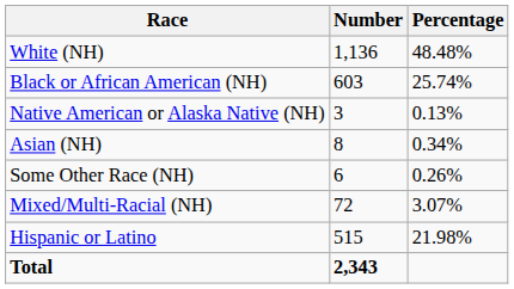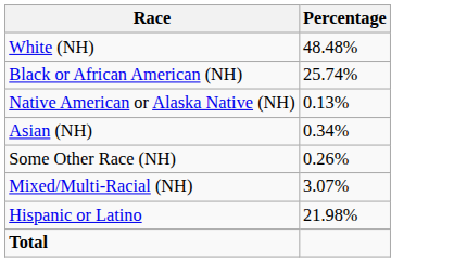- column: Number | 1,136 | 603 | 3 | 8 | 6 | 72 | 515 | 2,343
